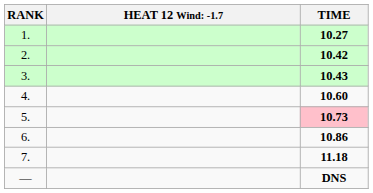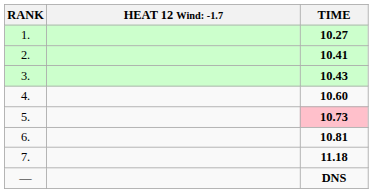2. | TIME: 10.42 -> 10.41
6. | TIME: 10.86 -> 10.81
